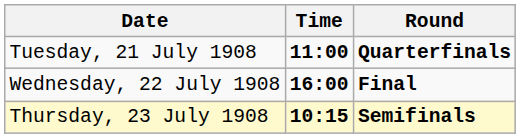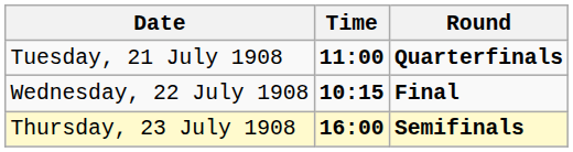Wednesday, 22 July 1908 | Time: 16:00 -> 10:15
Thursday, 23 July 1908 | Time: 10:15 -> 16:00
